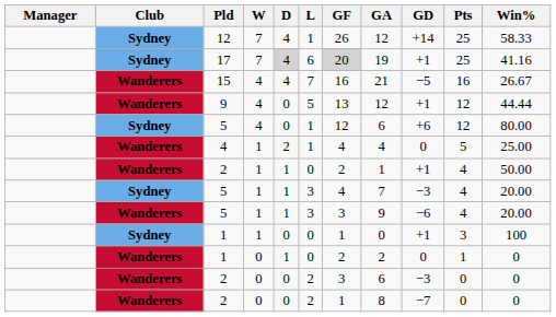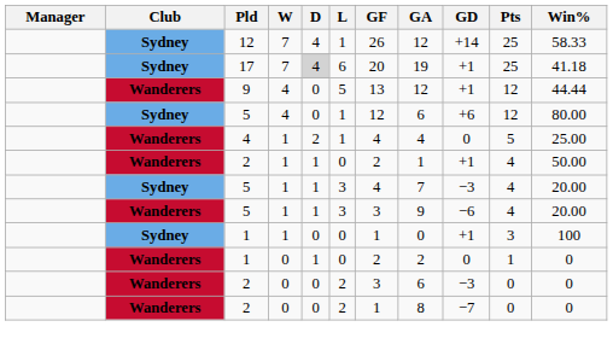17 | GF: lightgrey background -> no background
17 | Win%: 41.16 -> 41.18
- row: Wanderers | 15 | 4 | 4 | 7 | 16 | 21 | −5 | 16 | 26.67
